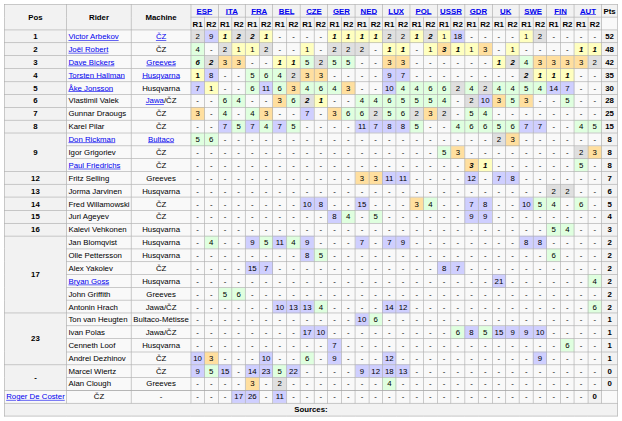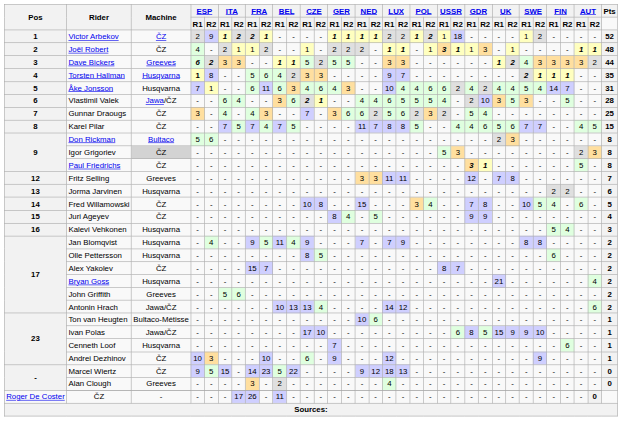Dave Bickers | Pts: 42 -> 44
Åke Jonsson | Pts: 30 -> 31
Karel Pilar | GDR / R1: 6 -> 4
Igor Grigoriev | Machine: no background -> lightgrey background
